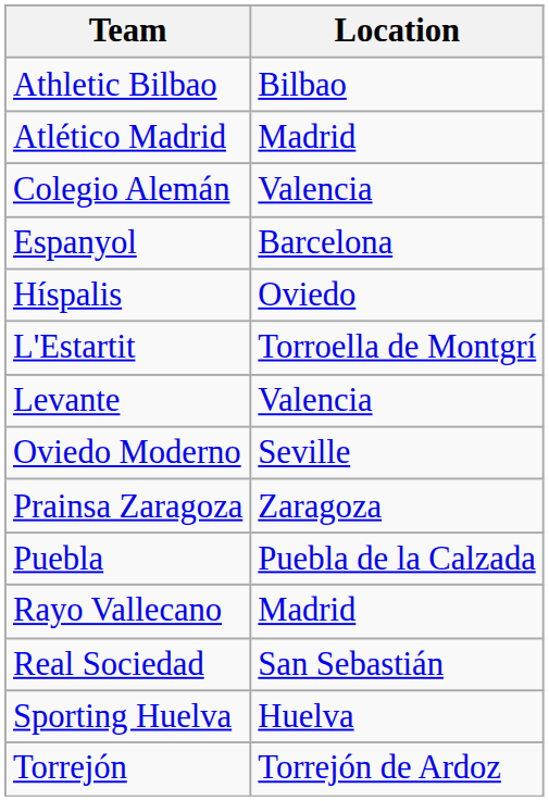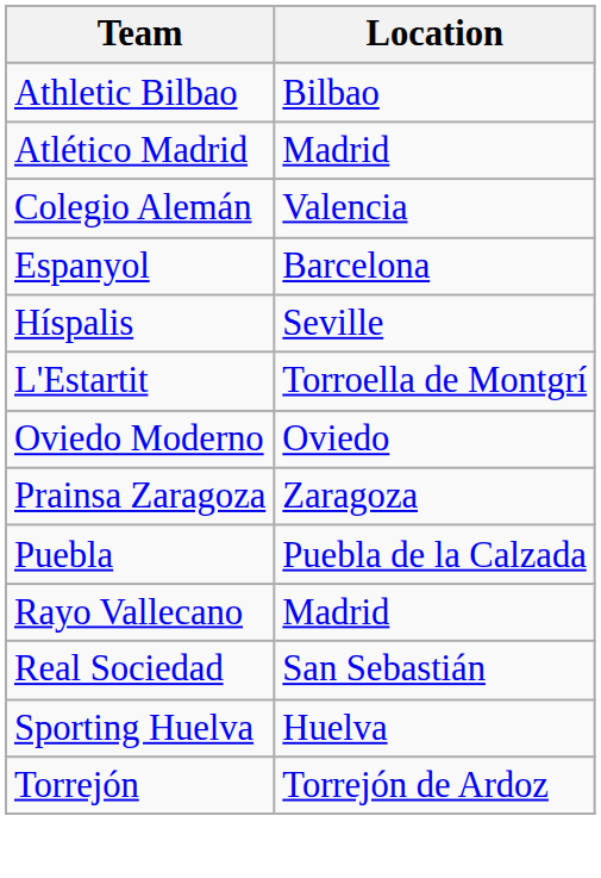Híspalis | Location: Oviedo -> Seville
- row: Levante | Valencia
Oviedo Moderno | Location: Seville -> Oviedo
